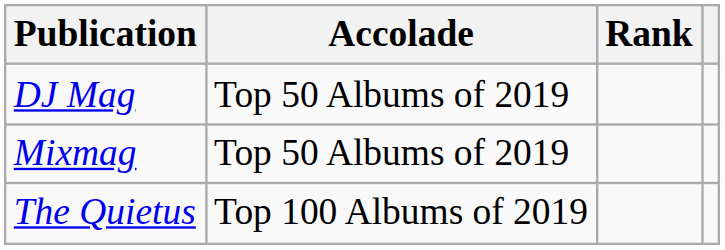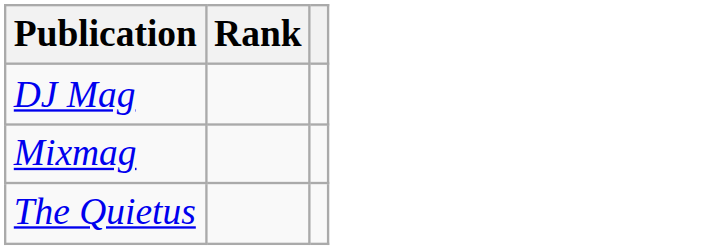- column: Accolade | Top 50 Albums of 2019 | Top 50 Albums of 2019 | Top 100 Albums of 2019
